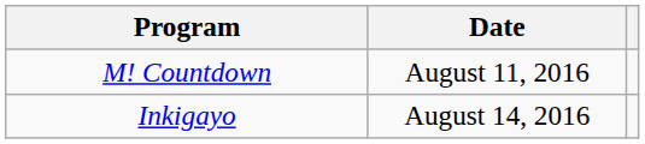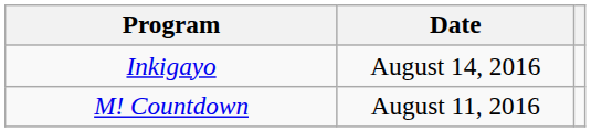rows swapped: M! Countdown <-> Inkigayo
